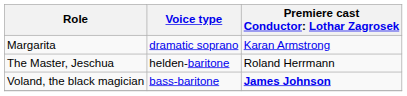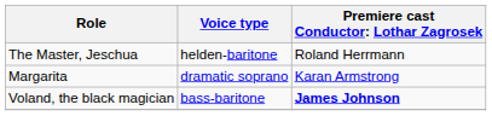rows swapped: The Master, Jeschua <-> Margarita
